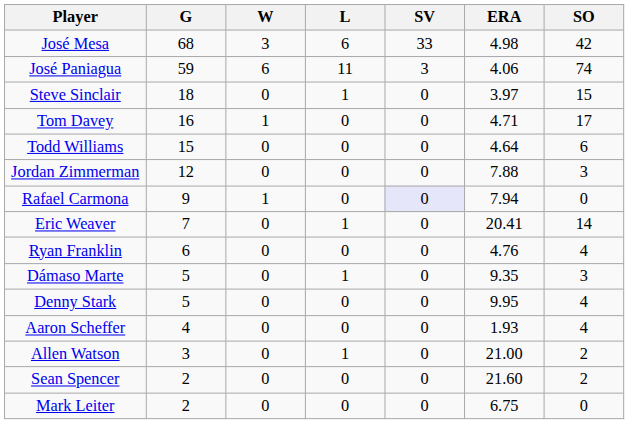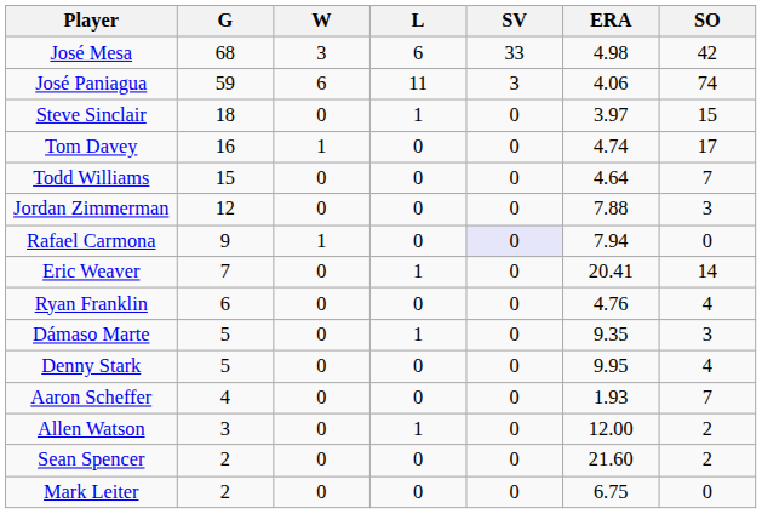Tom Davey | ERA: 4.71 -> 4.74
Todd Williams | SO: 6 -> 7
Aaron Scheffer | SO: 4 -> 7
Allen Watson | ERA: 21.00 -> 12.00
